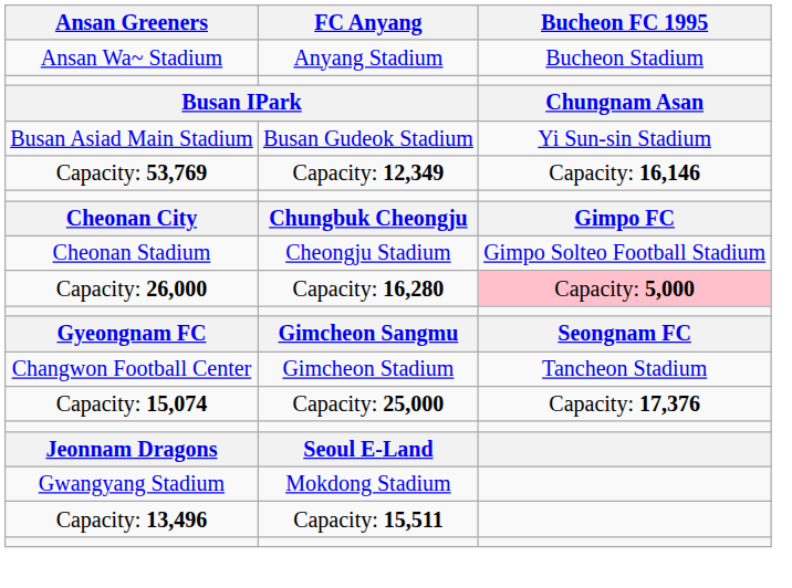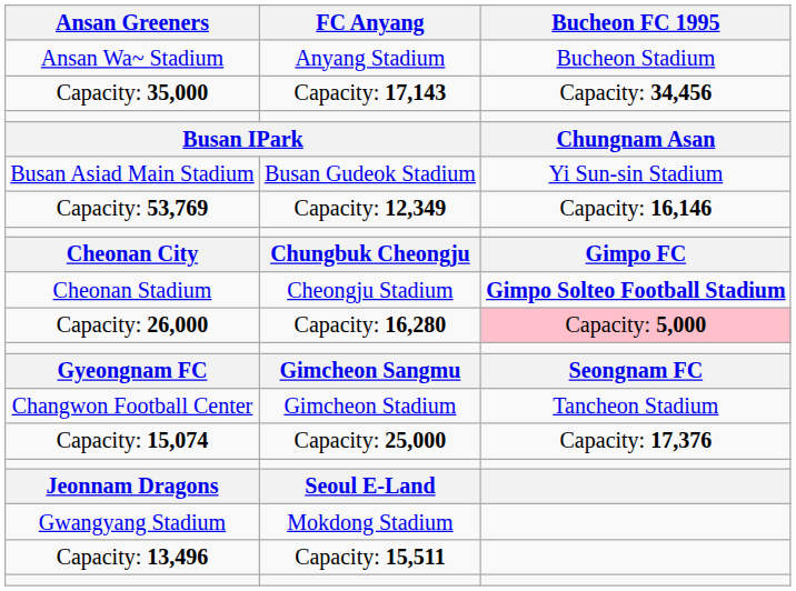+ row: Capacity: 35,000 | Capacity: 17,143 | Capacity: 34,456
Cheonan Stadium | Bucheon FC 1995: normal -> bold
